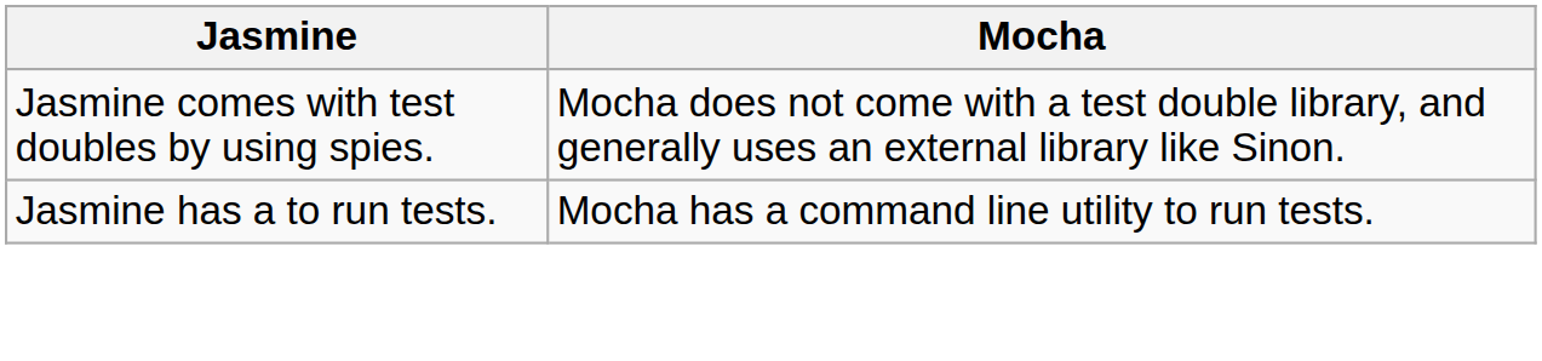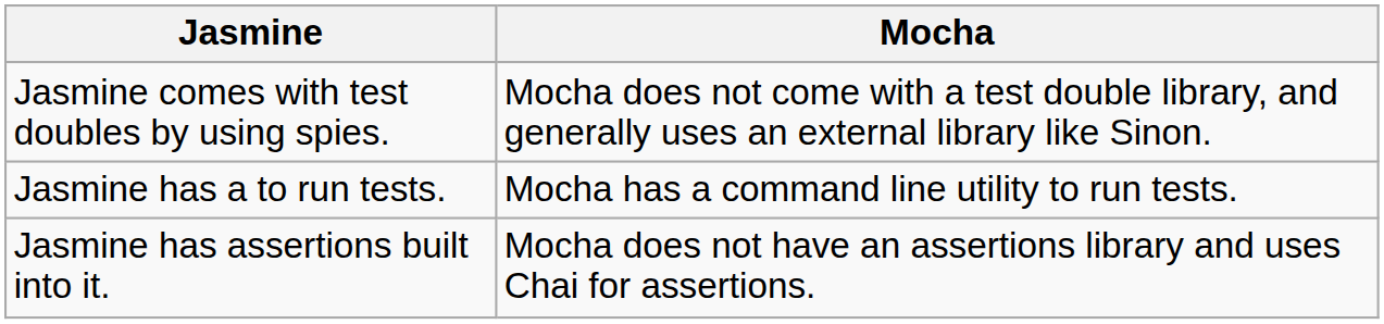+ row: Jasmine has assertions built into it. | Mocha does not have an assertions library and uses Chai for assertions.
